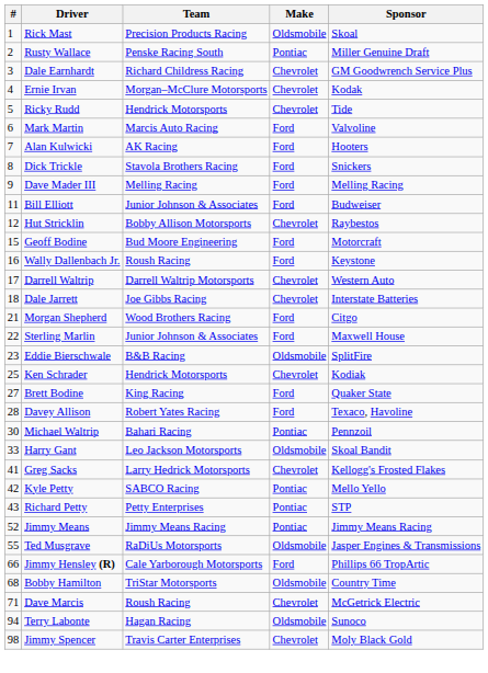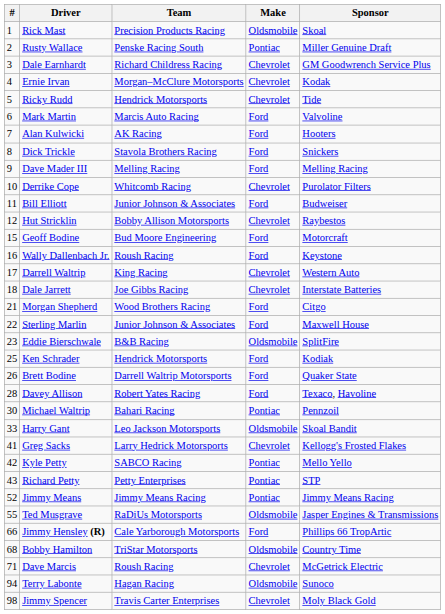+ row: 10 | Derrike Cope | Whitcomb Racing | Chevrolet | Purolator Filters
Darrell Waltrip | Team: Darrell Waltrip Motorsports -> King Racing
Ken Schrader | Make: Chevrolet -> Ford
Brett Bodine | #: 27 -> 26
Brett Bodine | Team: King Racing -> Darrell Waltrip Motorsports
